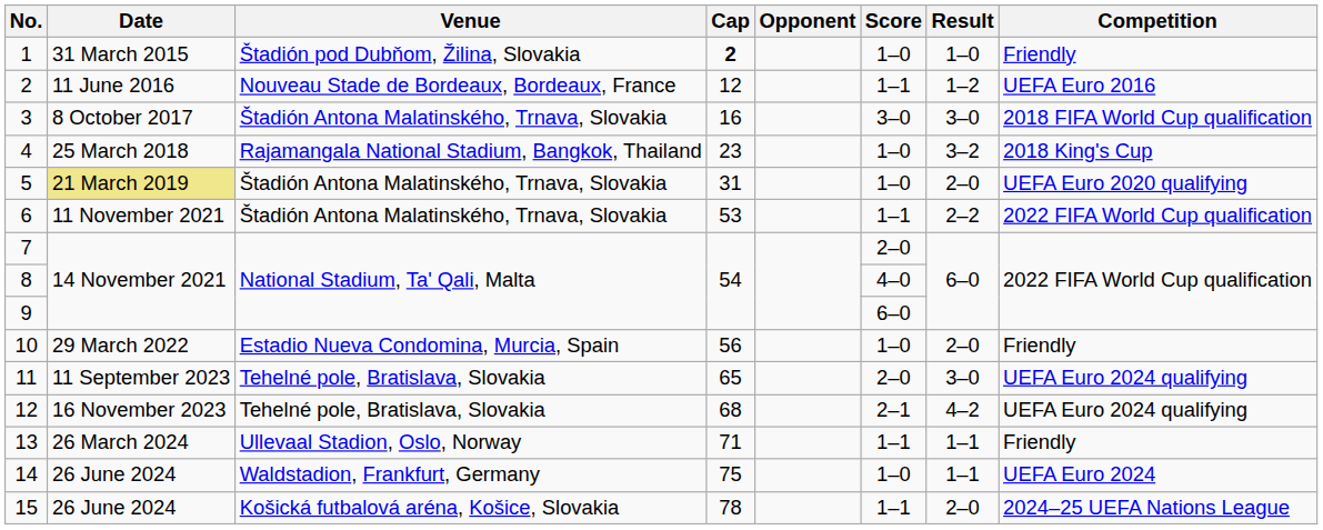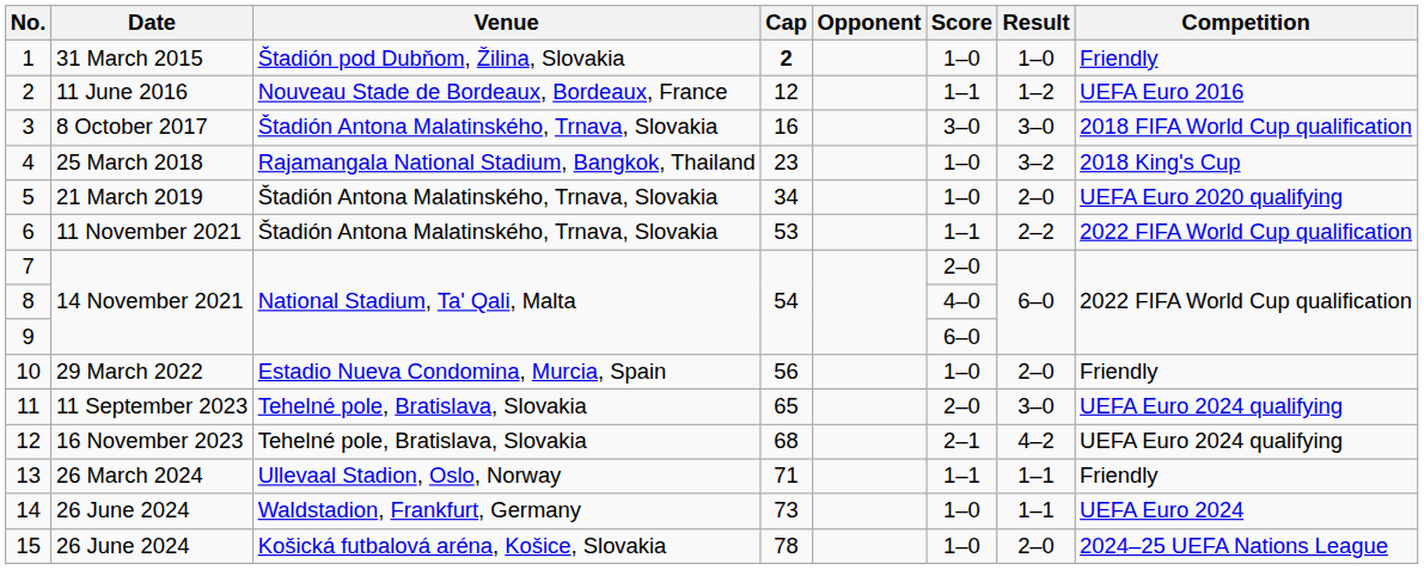5 | Date: khaki background -> no background
5 | Cap: 31 -> 34
14 | Cap: 75 -> 73
15 | Score: 1–1 -> 1–0
